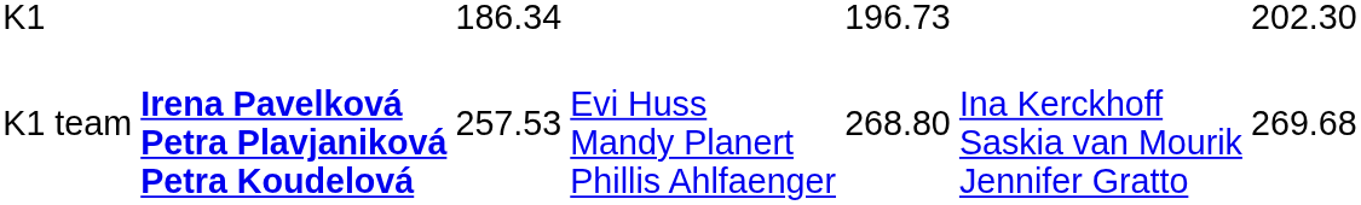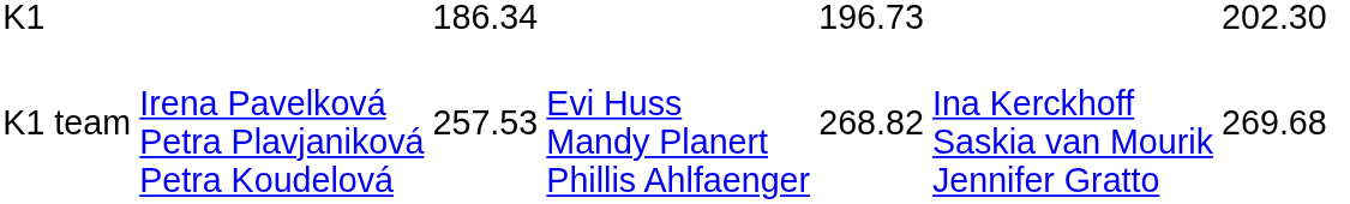K1 team | column 2: bold -> normal
K1 team | column 5: 268.80 -> 268.82
